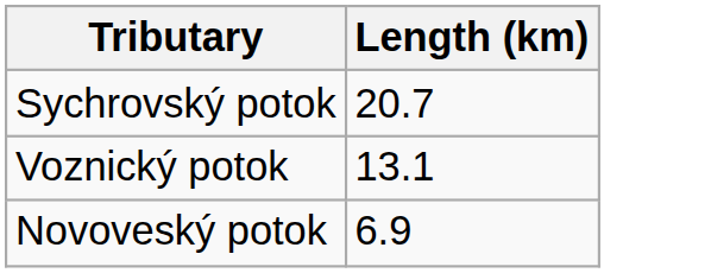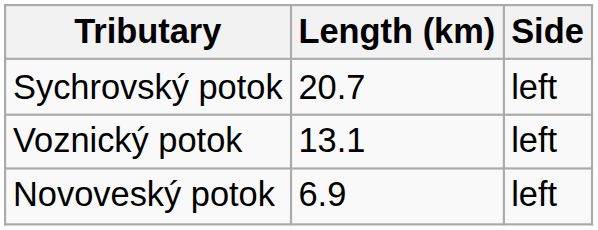+ column: Side | left | left | left
